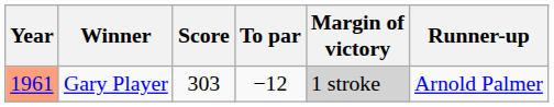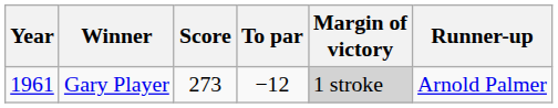Gary Player | Year: lightsalmon background -> no background
Gary Player | Score: 303 -> 273
